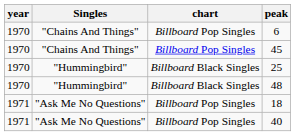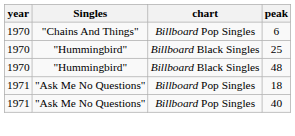- row: 1970 | "Chains And Things" | Billboard Pop Singles | 45
